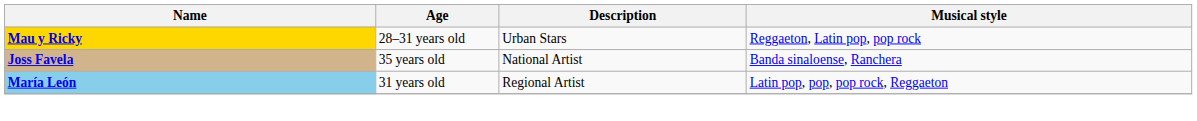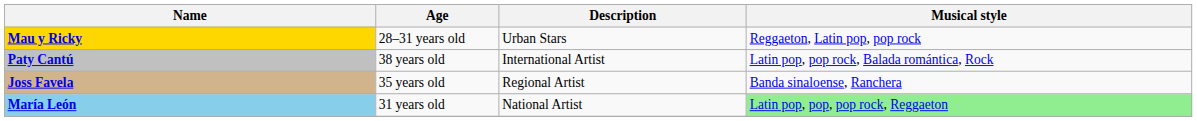+ row: Paty Cantú | 38 years old | International Artist | Latin pop, pop rock, Balada romántica, Rock
Joss Favela | Description: National Artist -> Regional Artist
María León | Description: Regional Artist -> National Artist
María León | Musical style: no background -> lightgreen background
